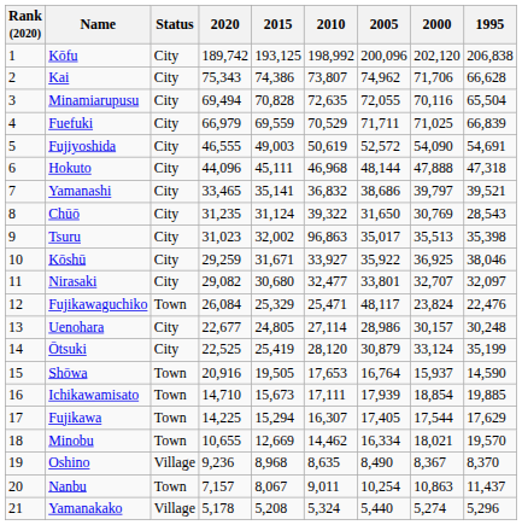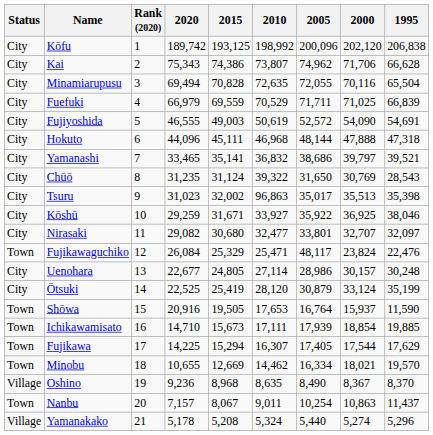columns swapped: Rank (2020) <-> Status
Shōwa | 1995: 14,590 -> 11,590
